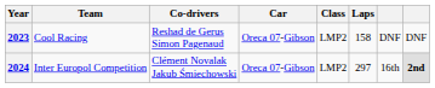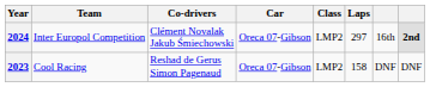rows swapped: 2023 <-> 2024
